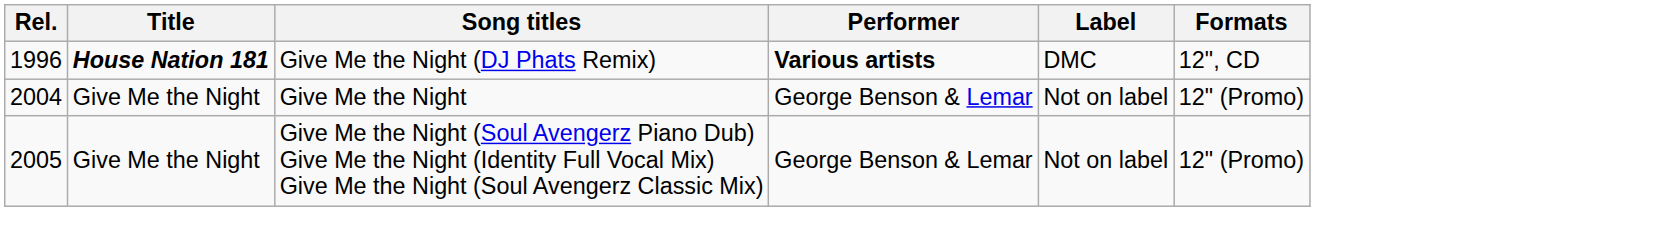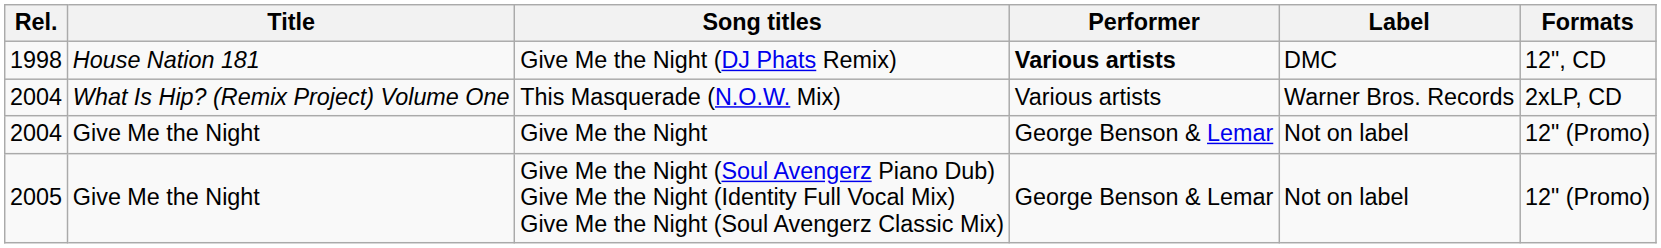Give Me the Night (DJ Phats Remix) | Rel.: 1996 -> 1998
Give Me the Night (DJ Phats Remix) | Title: bold -> normal
+ row: 2004 | What Is Hip? (Remix Project) Volume One | This Masquerade (N.O.W. Mix) | Various artists | Warner Bros. Records | 2xLP, CD
